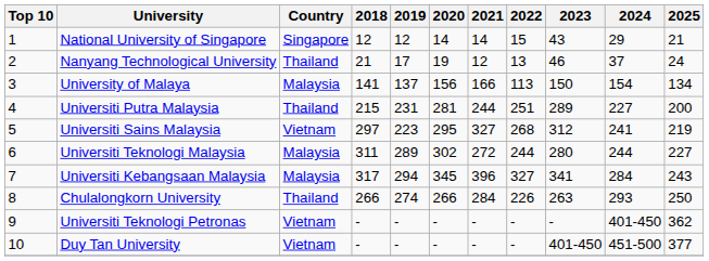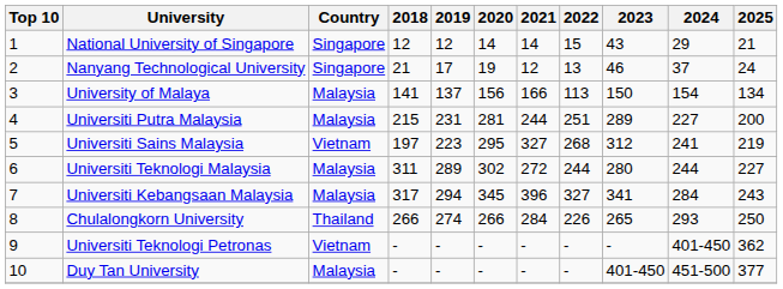Nanyang Technological University | Country: Thailand -> Singapore
Universiti Putra Malaysia | Country: Thailand -> Malaysia
Universiti Sains Malaysia | 2018: 297 -> 197
Chulalongkorn University | 2023: 263 -> 265
Duy Tan University | Country: Vietnam -> Malaysia
